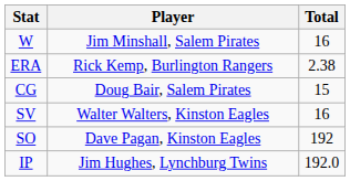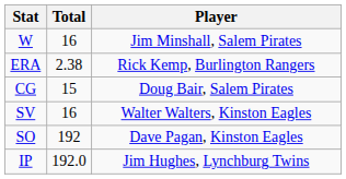columns swapped: Player <-> Total
